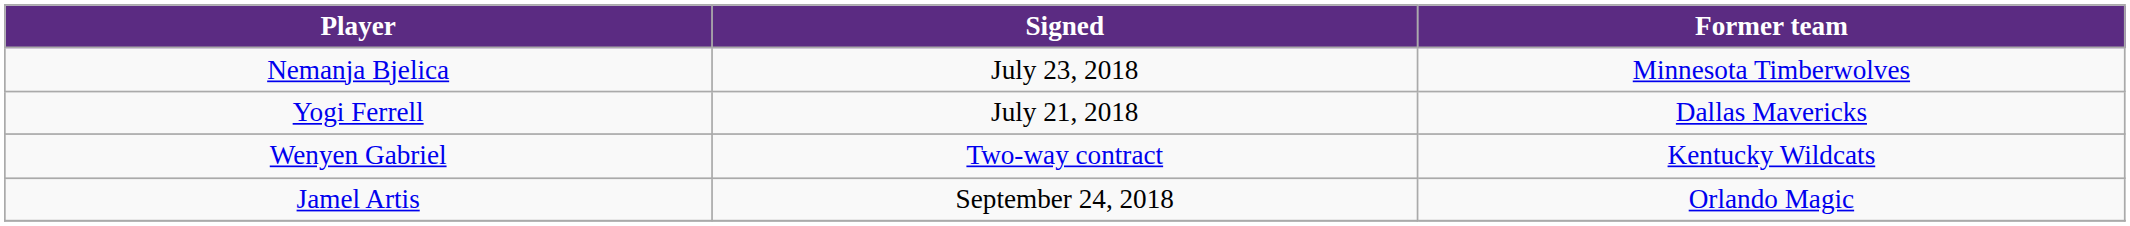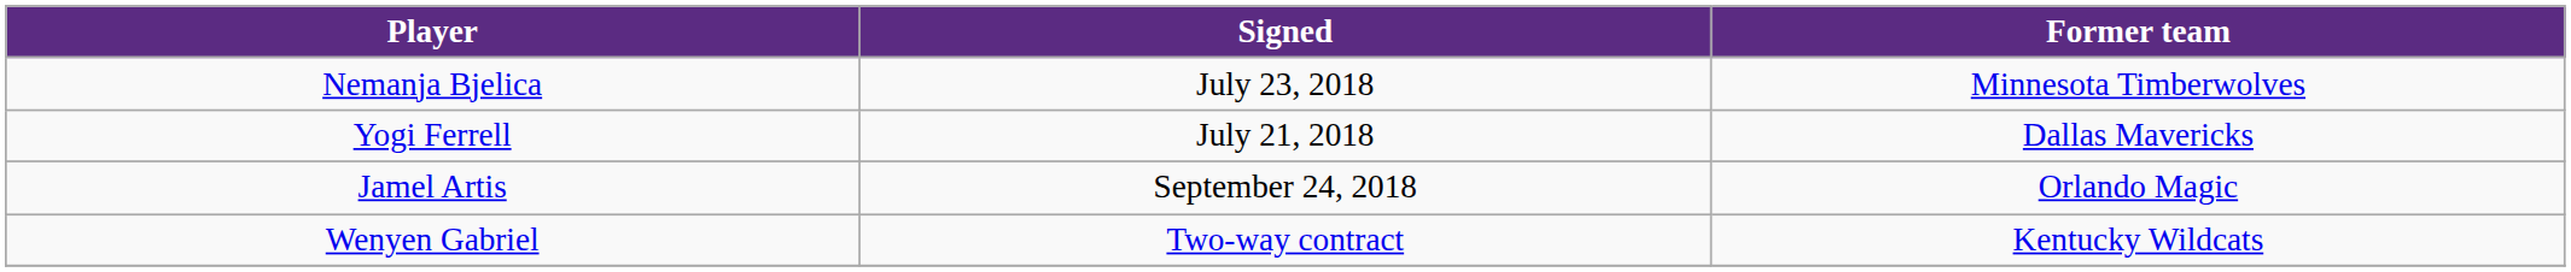rows swapped: Wenyen Gabriel <-> Jamel Artis
